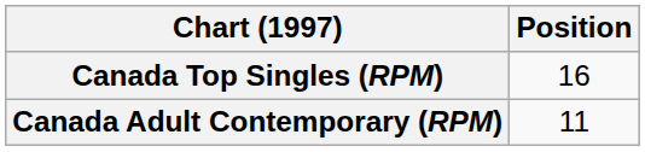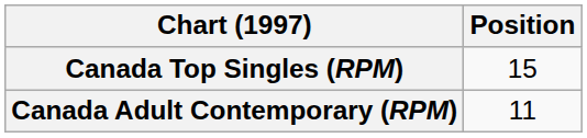Canada Top Singles (RPM) | Position: 16 -> 15
